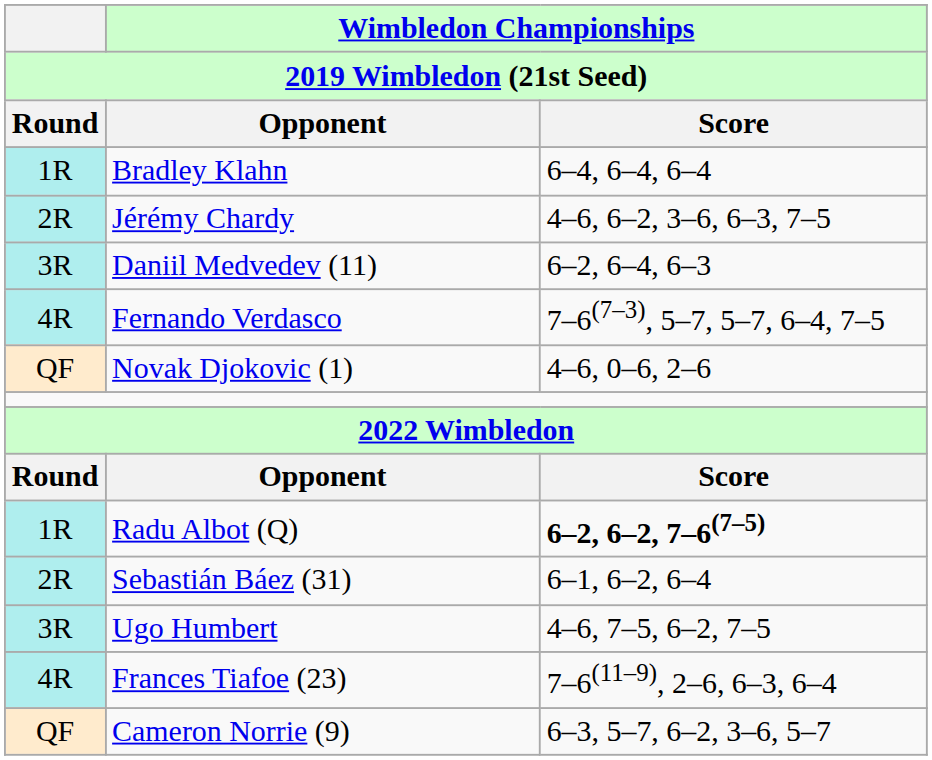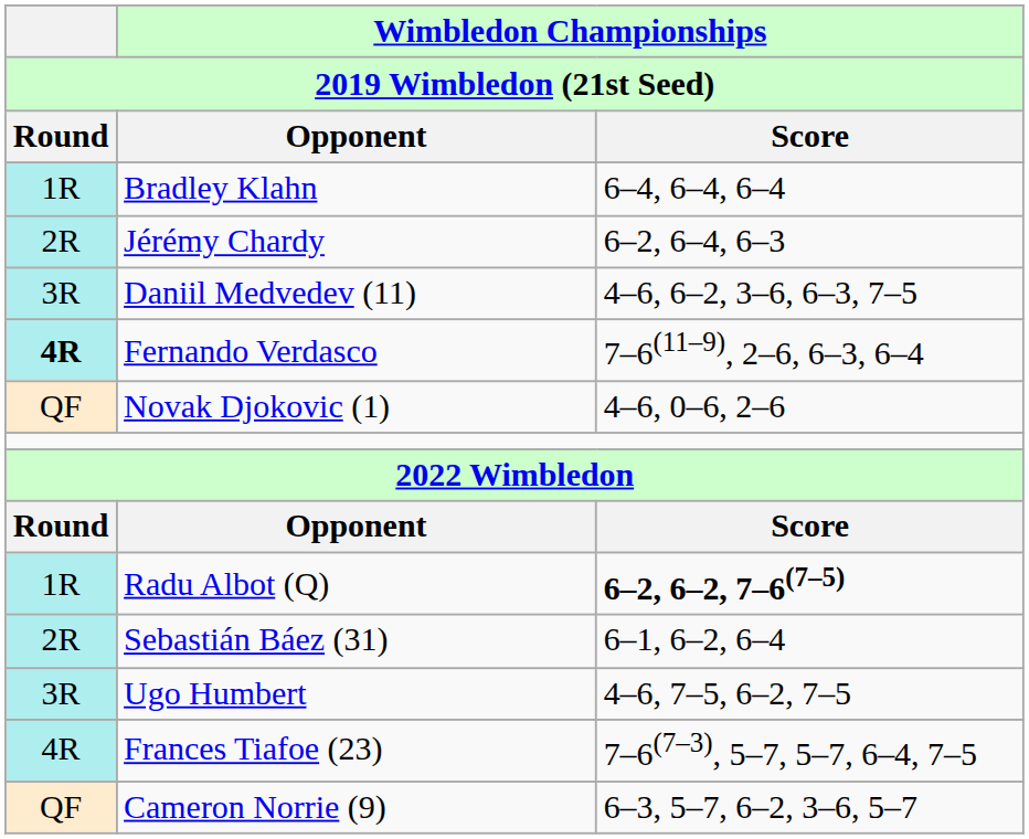Jérémy Chardy | Wimbledon Championships / Score: 4–6, 6–2, 3–6, 6–3, 7–5 -> 6–2, 6–4, 6–3
Daniil Medvedev (11) | Wimbledon Championships / Score: 6–2, 6–4, 6–3 -> 4–6, 6–2, 3–6, 6–3, 7–5
Fernando Verdasco | Round: normal -> bold
Fernando Verdasco | Wimbledon Championships / Score: 7–6(7–3), 5–7, 5–7, 6–4, 7–5 -> 7–6(11–9), 2–6, 6–3, 6–4
Frances Tiafoe (23) | Wimbledon Championships / Score: 7–6(11–9), 2–6, 6–3, 6–4 -> 7–6(7–3), 5–7, 5–7, 6–4, 7–5
